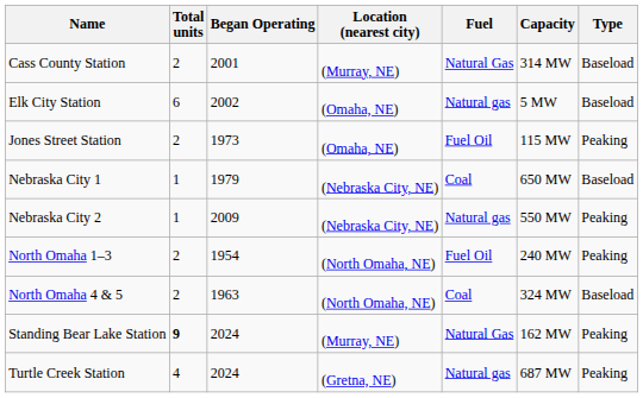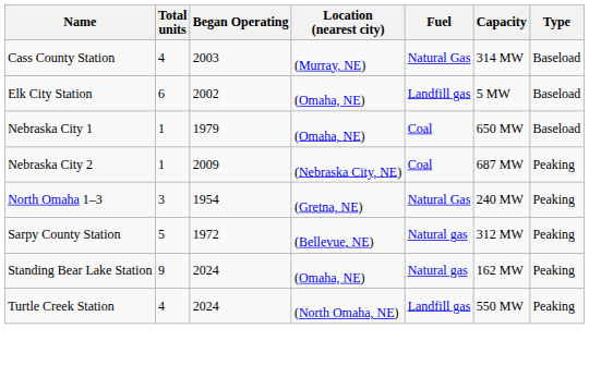Cass County Station | Total units: 2 -> 4
Cass County Station | Began Operating: 2001 -> 2003
Elk City Station | Fuel: Natural gas -> Landfill gas
- row: Jones Street Station | 2 | 1973 | (Omaha, NE) | Fuel Oil | 115 MW | Peaking
Nebraska City 1 | Location (nearest city): (Nebraska City, NE) -> (Omaha, NE)
Nebraska City 2 | Fuel: Natural gas -> Coal
Nebraska City 2 | Capacity: 550 MW -> 687 MW
North Omaha 1–3 | Total units: 2 -> 3
North Omaha 1–3 | Location (nearest city): (North Omaha, NE) -> (Gretna, NE)
North Omaha 1–3 | Fuel: Fuel Oil -> Natural Gas
- row: North Omaha 4 & 5 | 2 | 1963 | (North Omaha, NE) | Coal | 324 MW | Baseload
+ row: Sarpy County Station | 5 | 1972 | (Bellevue, NE) | Natural gas | 312 MW | Peaking
Standing Bear Lake Station | Total units: bold -> normal
Standing Bear Lake Station | Location (nearest city): (Murray, NE) -> (Omaha, NE)
Standing Bear Lake Station | Fuel: Natural Gas -> Natural gas
Turtle Creek Station | Location (nearest city): (Gretna, NE) -> (North Omaha, NE)
Turtle Creek Station | Fuel: Natural gas -> Landfill gas
Turtle Creek Station | Capacity: 687 MW -> 550 MW
